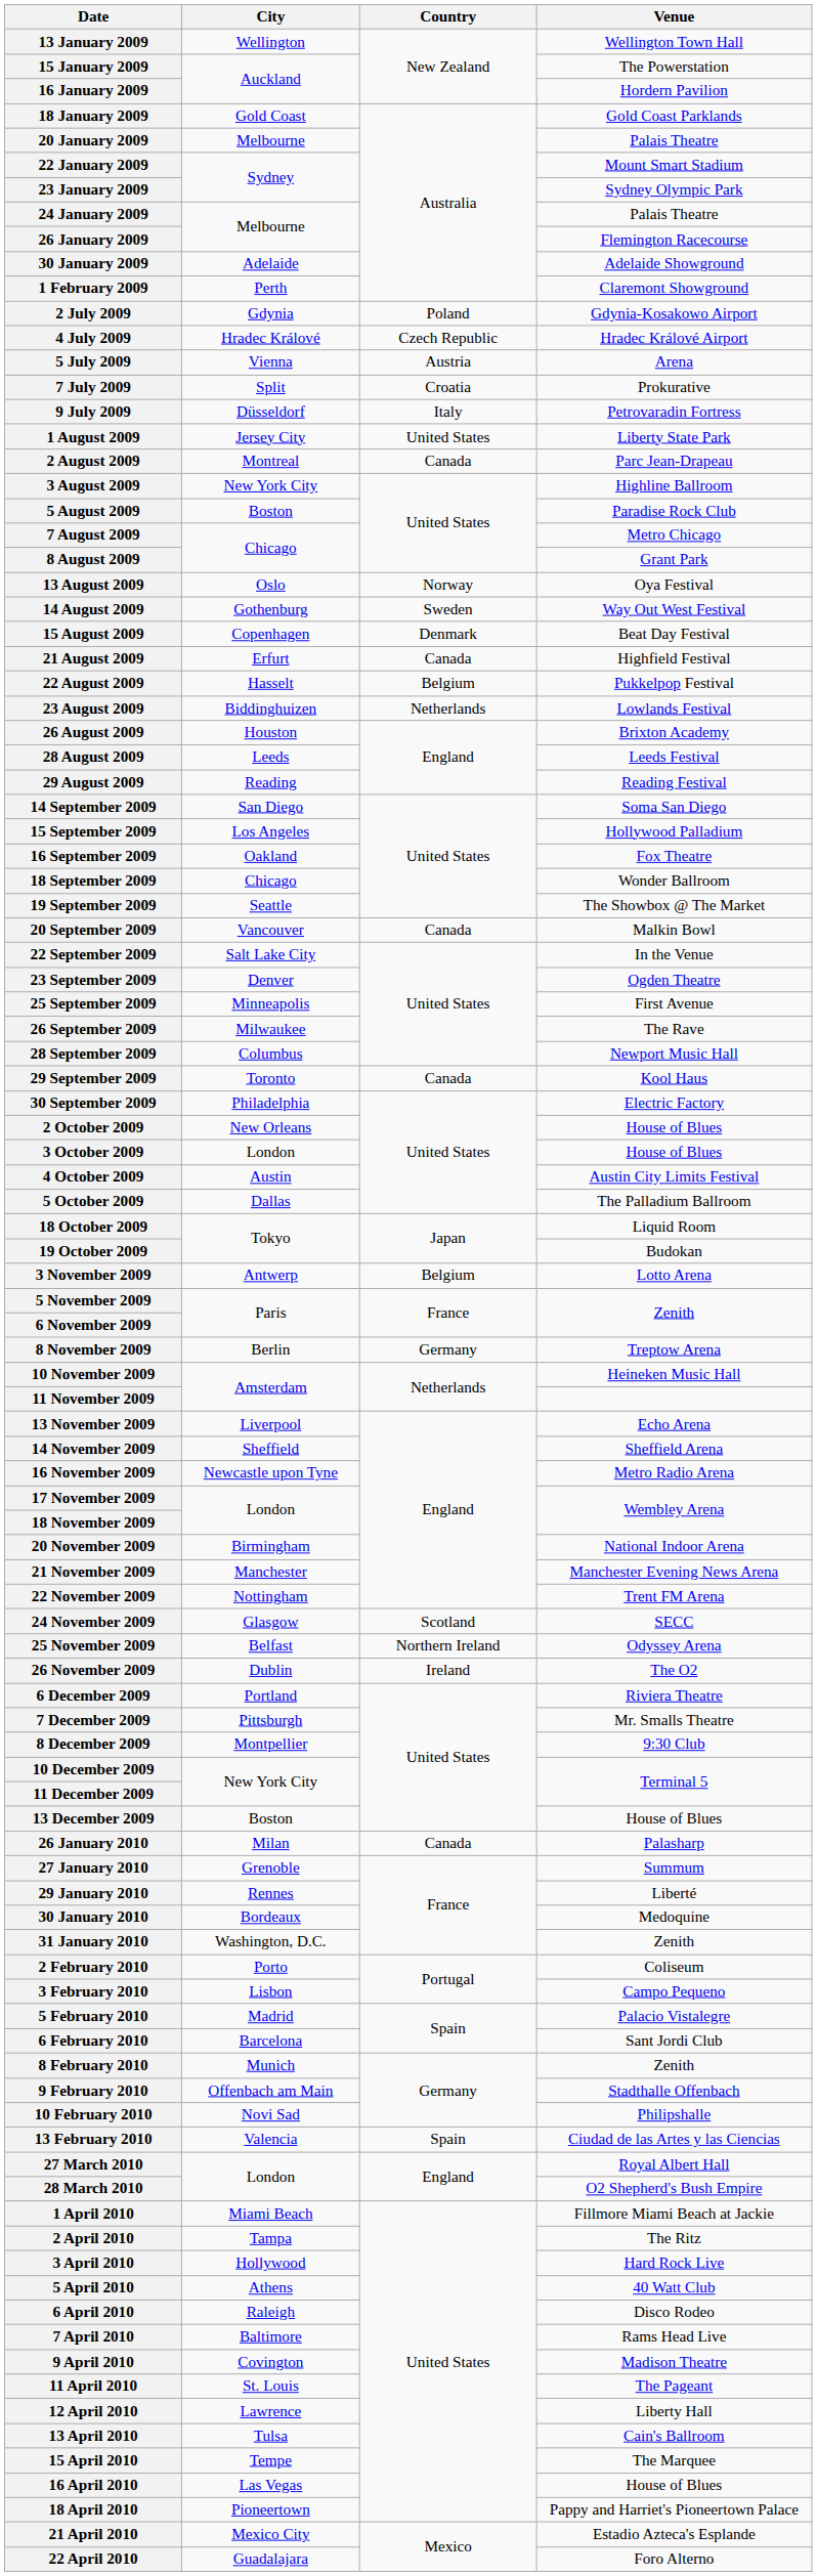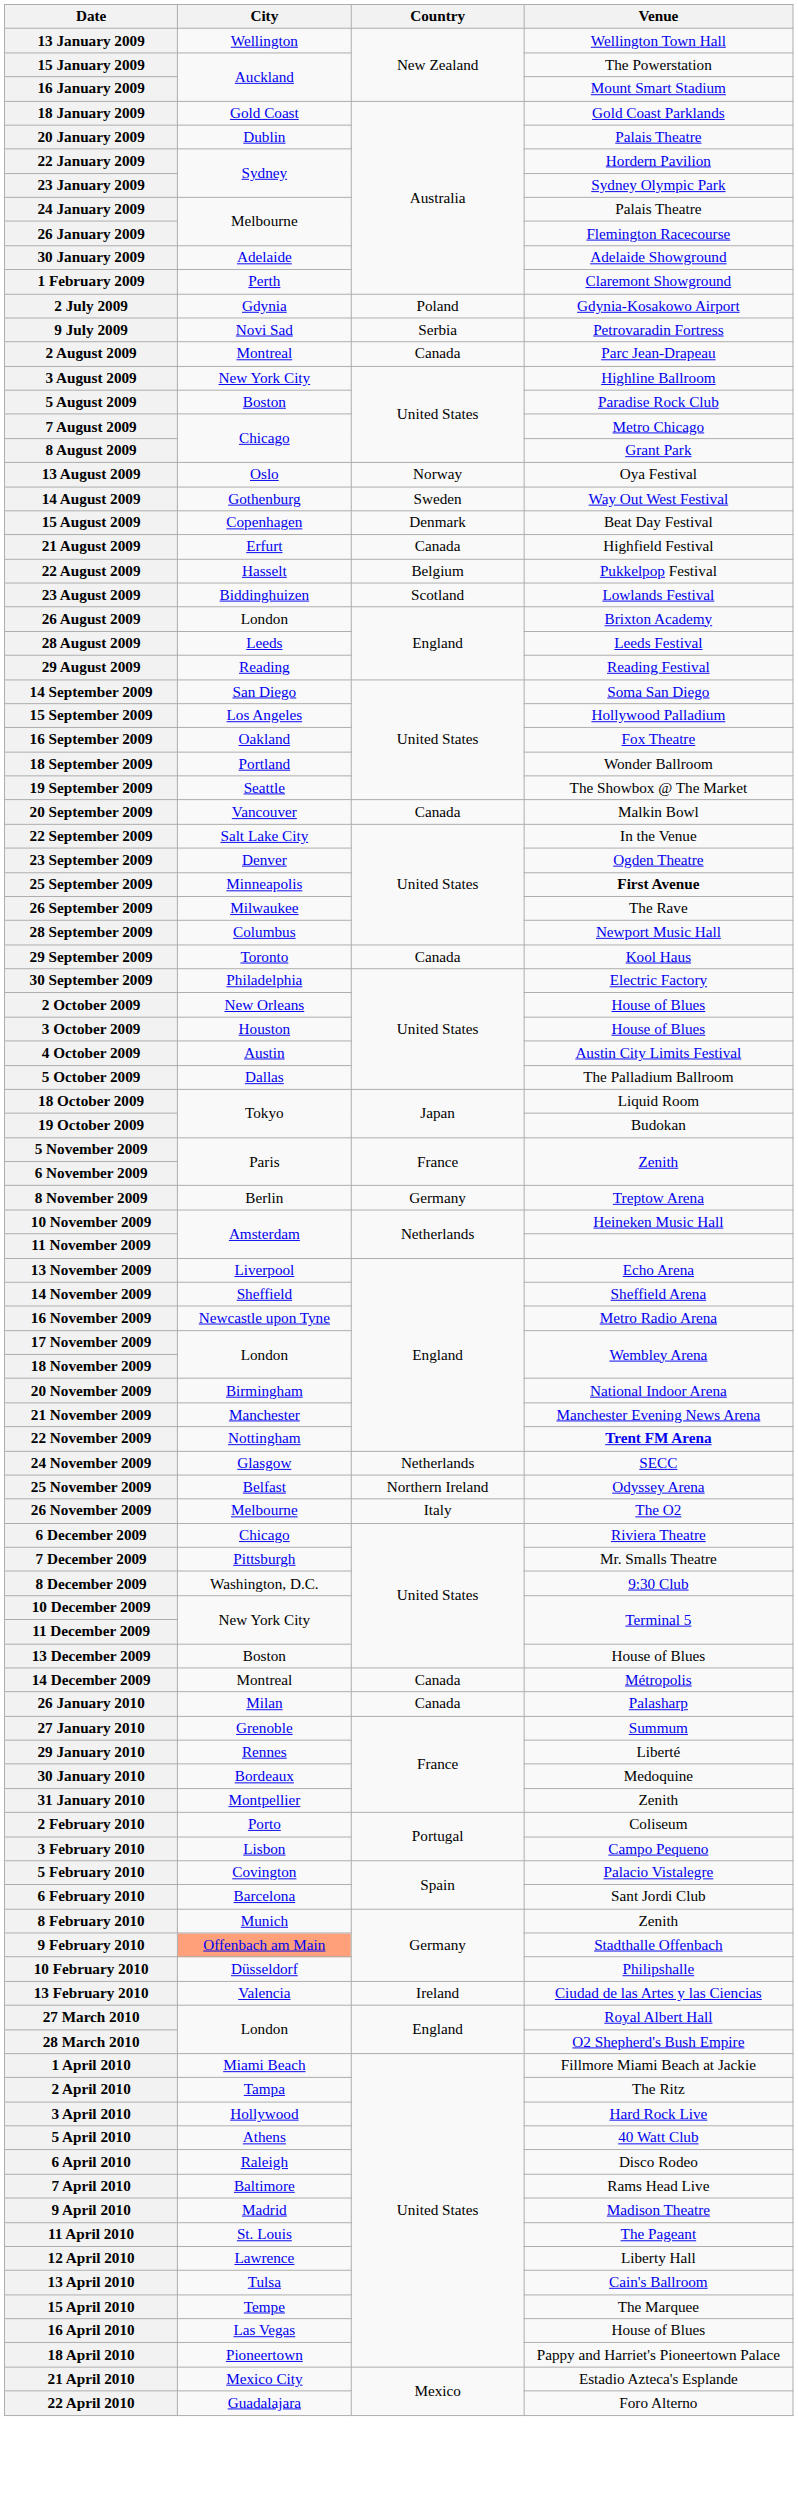16 January 2009 | Venue: Hordern Pavilion -> Mount Smart Stadium
20 January 2009 | City: Melbourne -> Dublin
22 January 2009 | Venue: Mount Smart Stadium -> Hordern Pavilion
- row: 4 July 2009 | Hradec Králové | Czech Republic | Hradec Králové Airport
- row: 5 July 2009 | Vienna | Austria | Arena
- row: 7 July 2009 | Split | Croatia | Prokurative
9 July 2009 | City: Düsseldorf -> Novi Sad
9 July 2009 | Country: Italy -> Serbia
- row: 1 August 2009 | Jersey City | United States | Liberty State Park
23 August 2009 | Country: Netherlands -> Scotland
26 August 2009 | City: Houston -> London
18 September 2009 | City: Chicago -> Portland
25 September 2009 | Venue: normal -> bold
3 October 2009 | City: London -> Houston
- row: 3 November 2009 | Antwerp | Belgium | Lotto Arena
22 November 2009 | Venue: normal -> bold
24 November 2009 | Country: Scotland -> Netherlands
26 November 2009 | City: Dublin -> Melbourne
26 November 2009 | Country: Ireland -> Italy
6 December 2009 | City: Portland -> Chicago
8 December 2009 | City: Montpellier -> Washington, D.C.
+ row: 14 December 2009 | Montreal | Canada | Métropolis
31 January 2010 | City: Washington, D.C. -> Montpellier
5 February 2010 | City: Madrid -> Covington
9 February 2010 | City: no background -> lightsalmon background
10 February 2010 | City: Novi Sad -> Düsseldorf
13 February 2010 | Country: Spain -> Ireland
9 April 2010 | City: Covington -> Madrid
